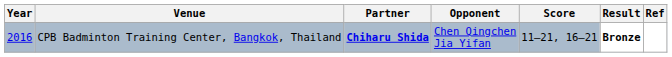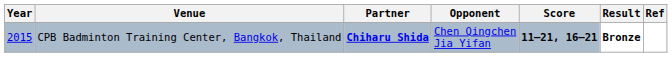CPB Badminton Training Center, Bangkok, Thailand | Year: 2016 -> 2015
CPB Badminton Training Center, Bangkok, Thailand | Score: normal -> bold
